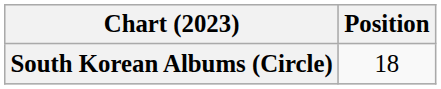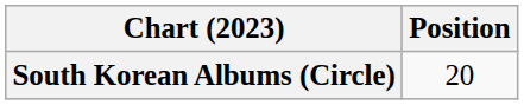South Korean Albums (Circle) | Position: 18 -> 20
